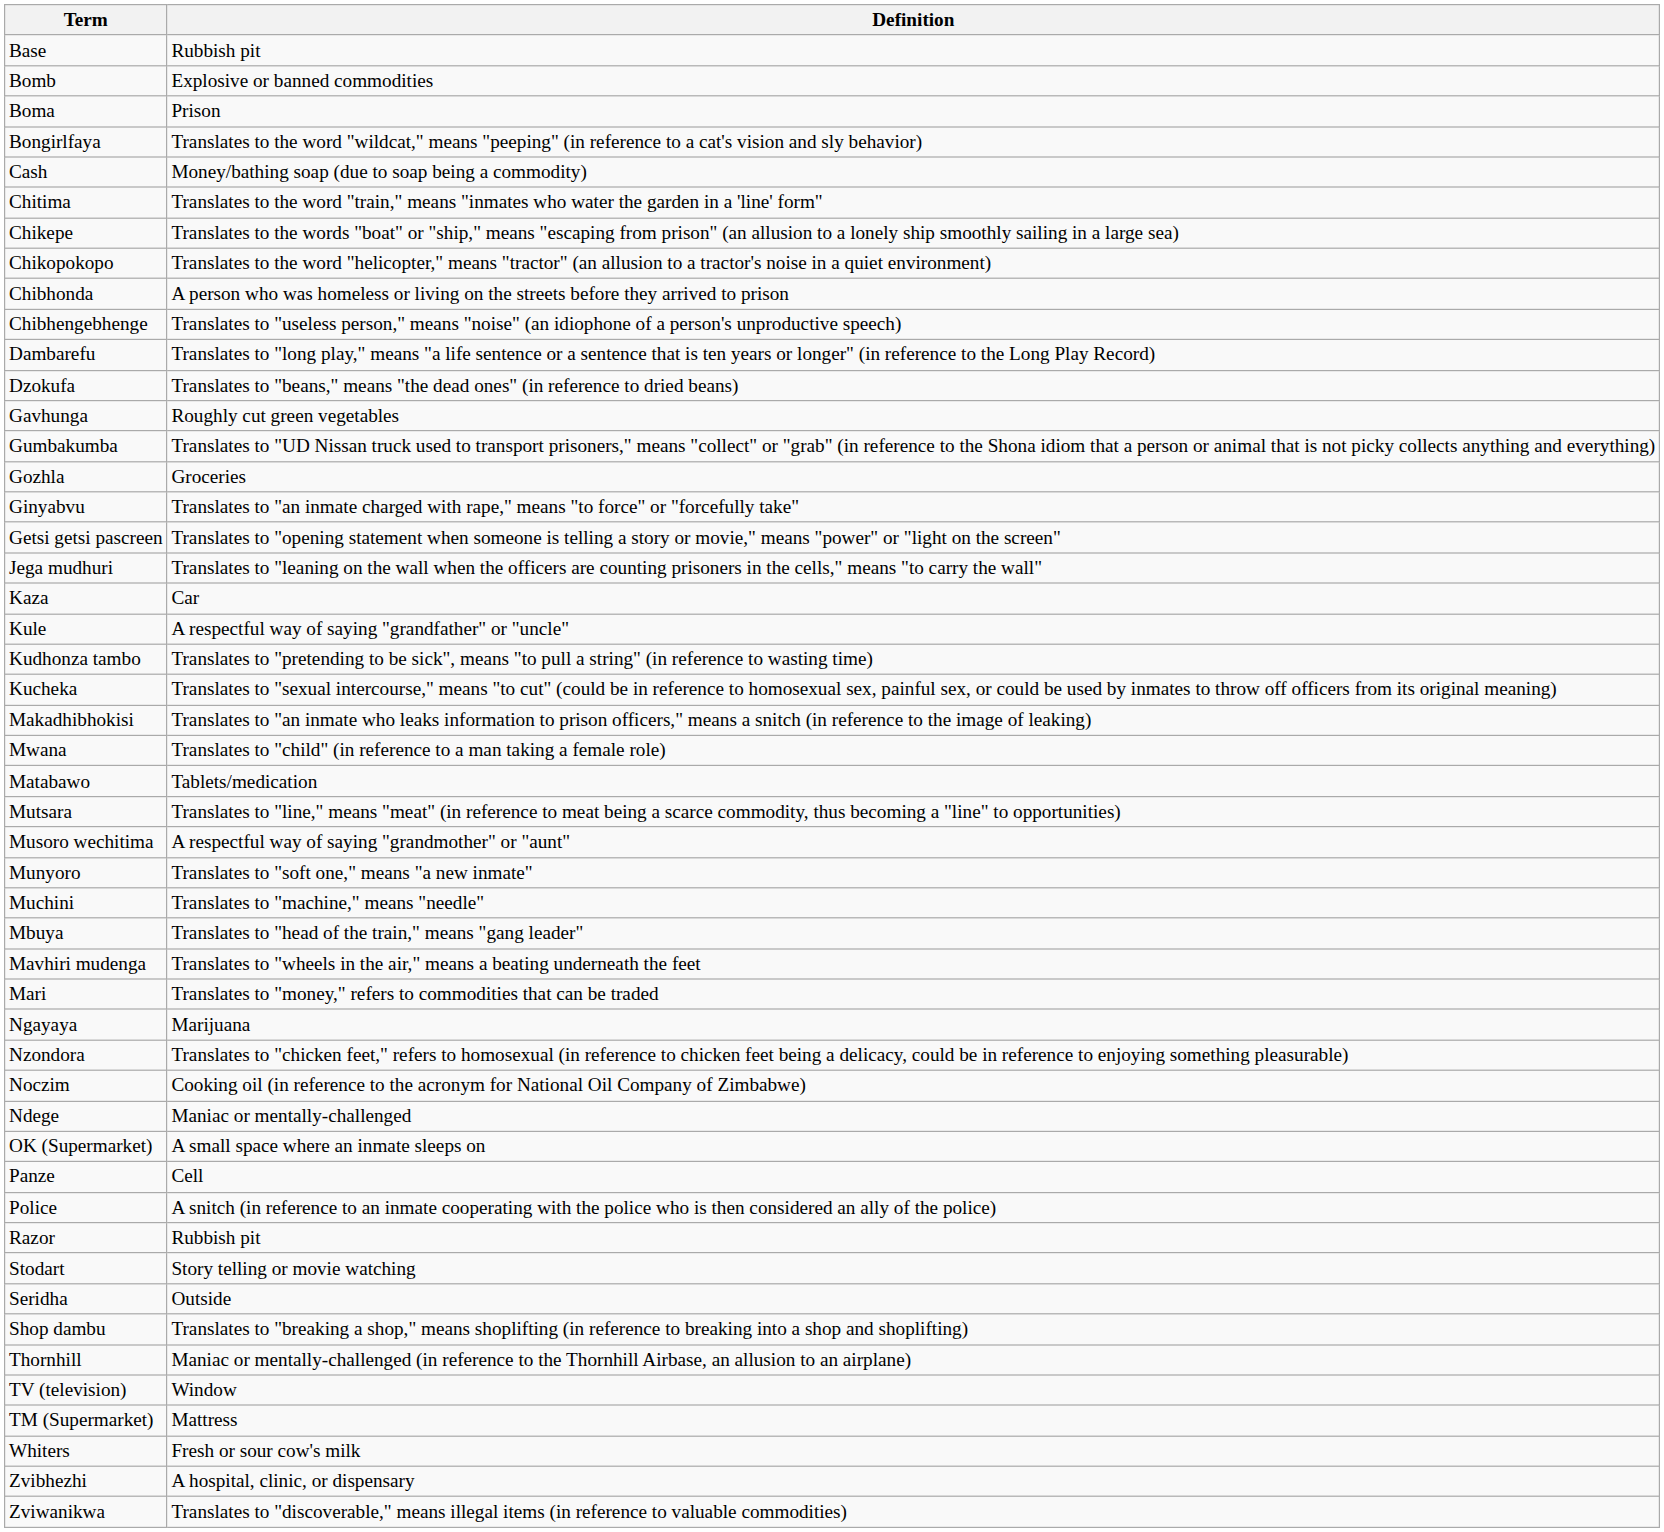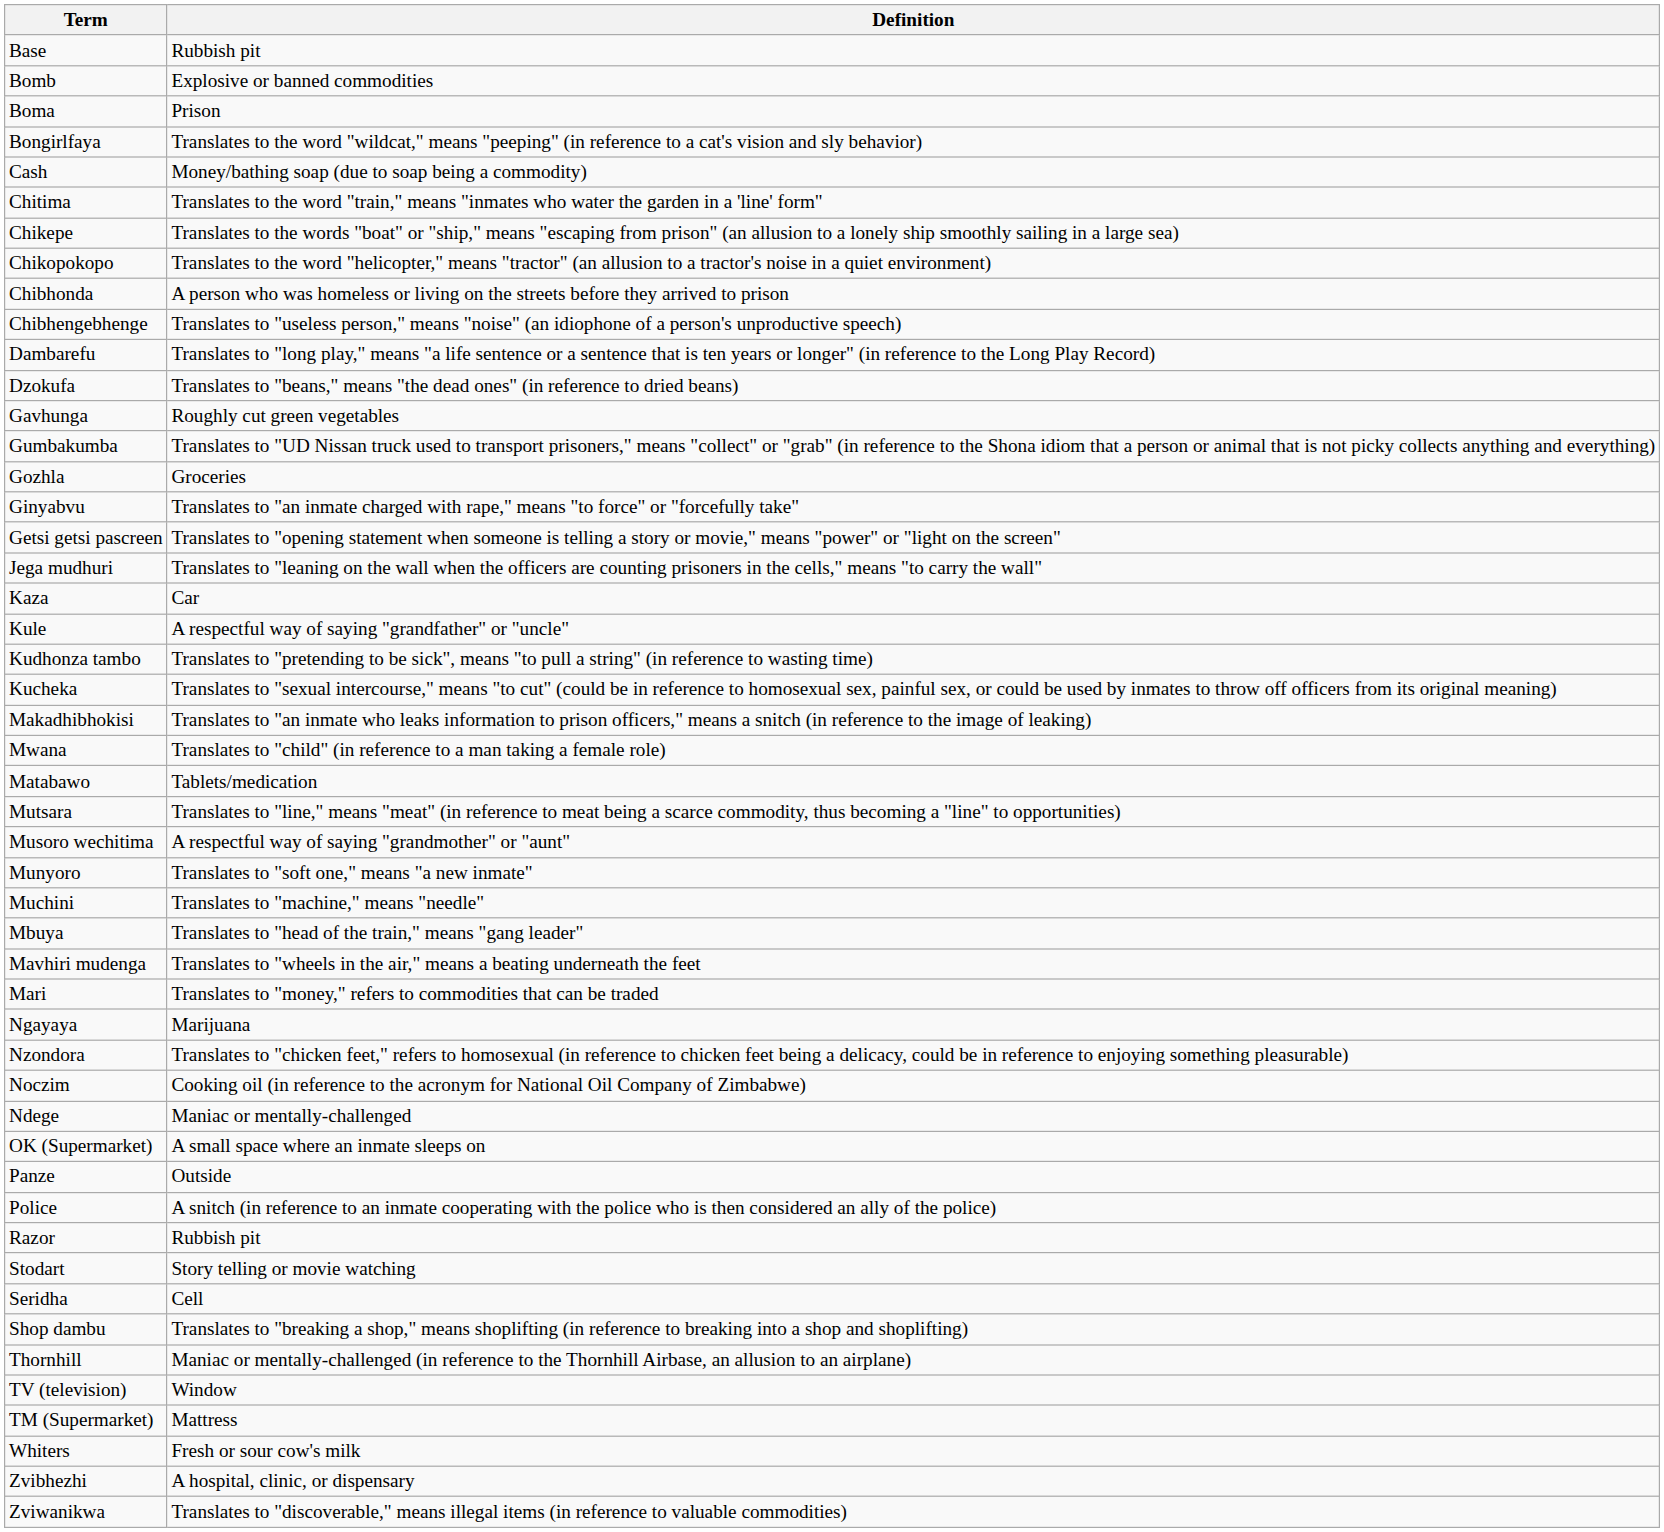Panze | Definition: Cell -> Outside
Seridha | Definition: Outside -> Cell
